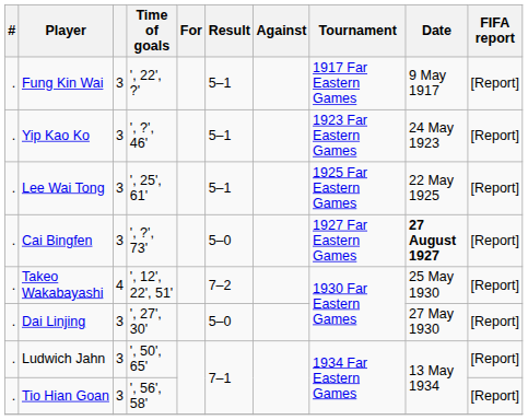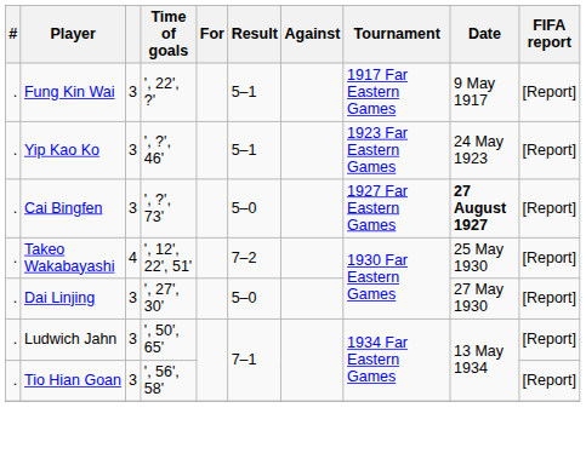- row: . | Lee Wai Tong | 3 | ', 25', 61' | 5–1 | 1925 Far Eastern Games | 22 May 1925 | [Report]
